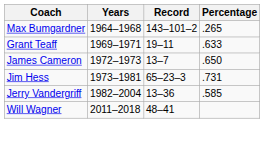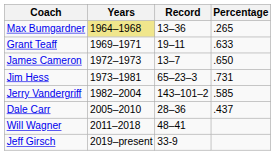Max Bumgardner | Years: no background -> khaki background
Max Bumgardner | Record: 143–101–2 -> 13–36
Jerry Vandergriff | Record: 13–36 -> 143–101–2
+ row: Dale Carr | 2005–2010 | 28–36 | .437
+ row: Jeff Girsch | 2019–present | 33-9
